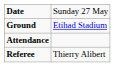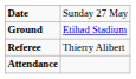rows swapped: Attendance <-> Referee
